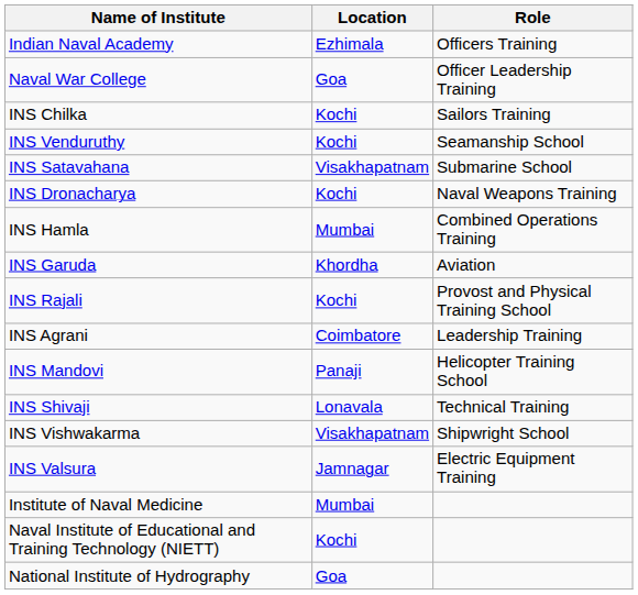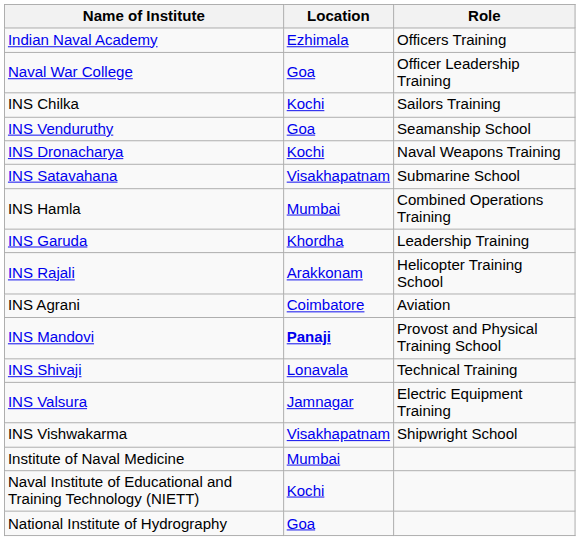INS Venduruthy | Location: Kochi -> Goa
rows swapped: INS Satavahana <-> INS Dronacharya
INS Garuda | Role: Aviation -> Leadership Training
INS Rajali | Location: Kochi -> Arakkonam
INS Rajali | Role: Provost and Physical Training School -> Helicopter Training School
INS Agrani | Role: Leadership Training -> Aviation
INS Mandovi | Location: normal -> bold
INS Mandovi | Role: Helicopter Training School -> Provost and Physical Training School
rows swapped: INS Valsura <-> INS Vishwakarma
